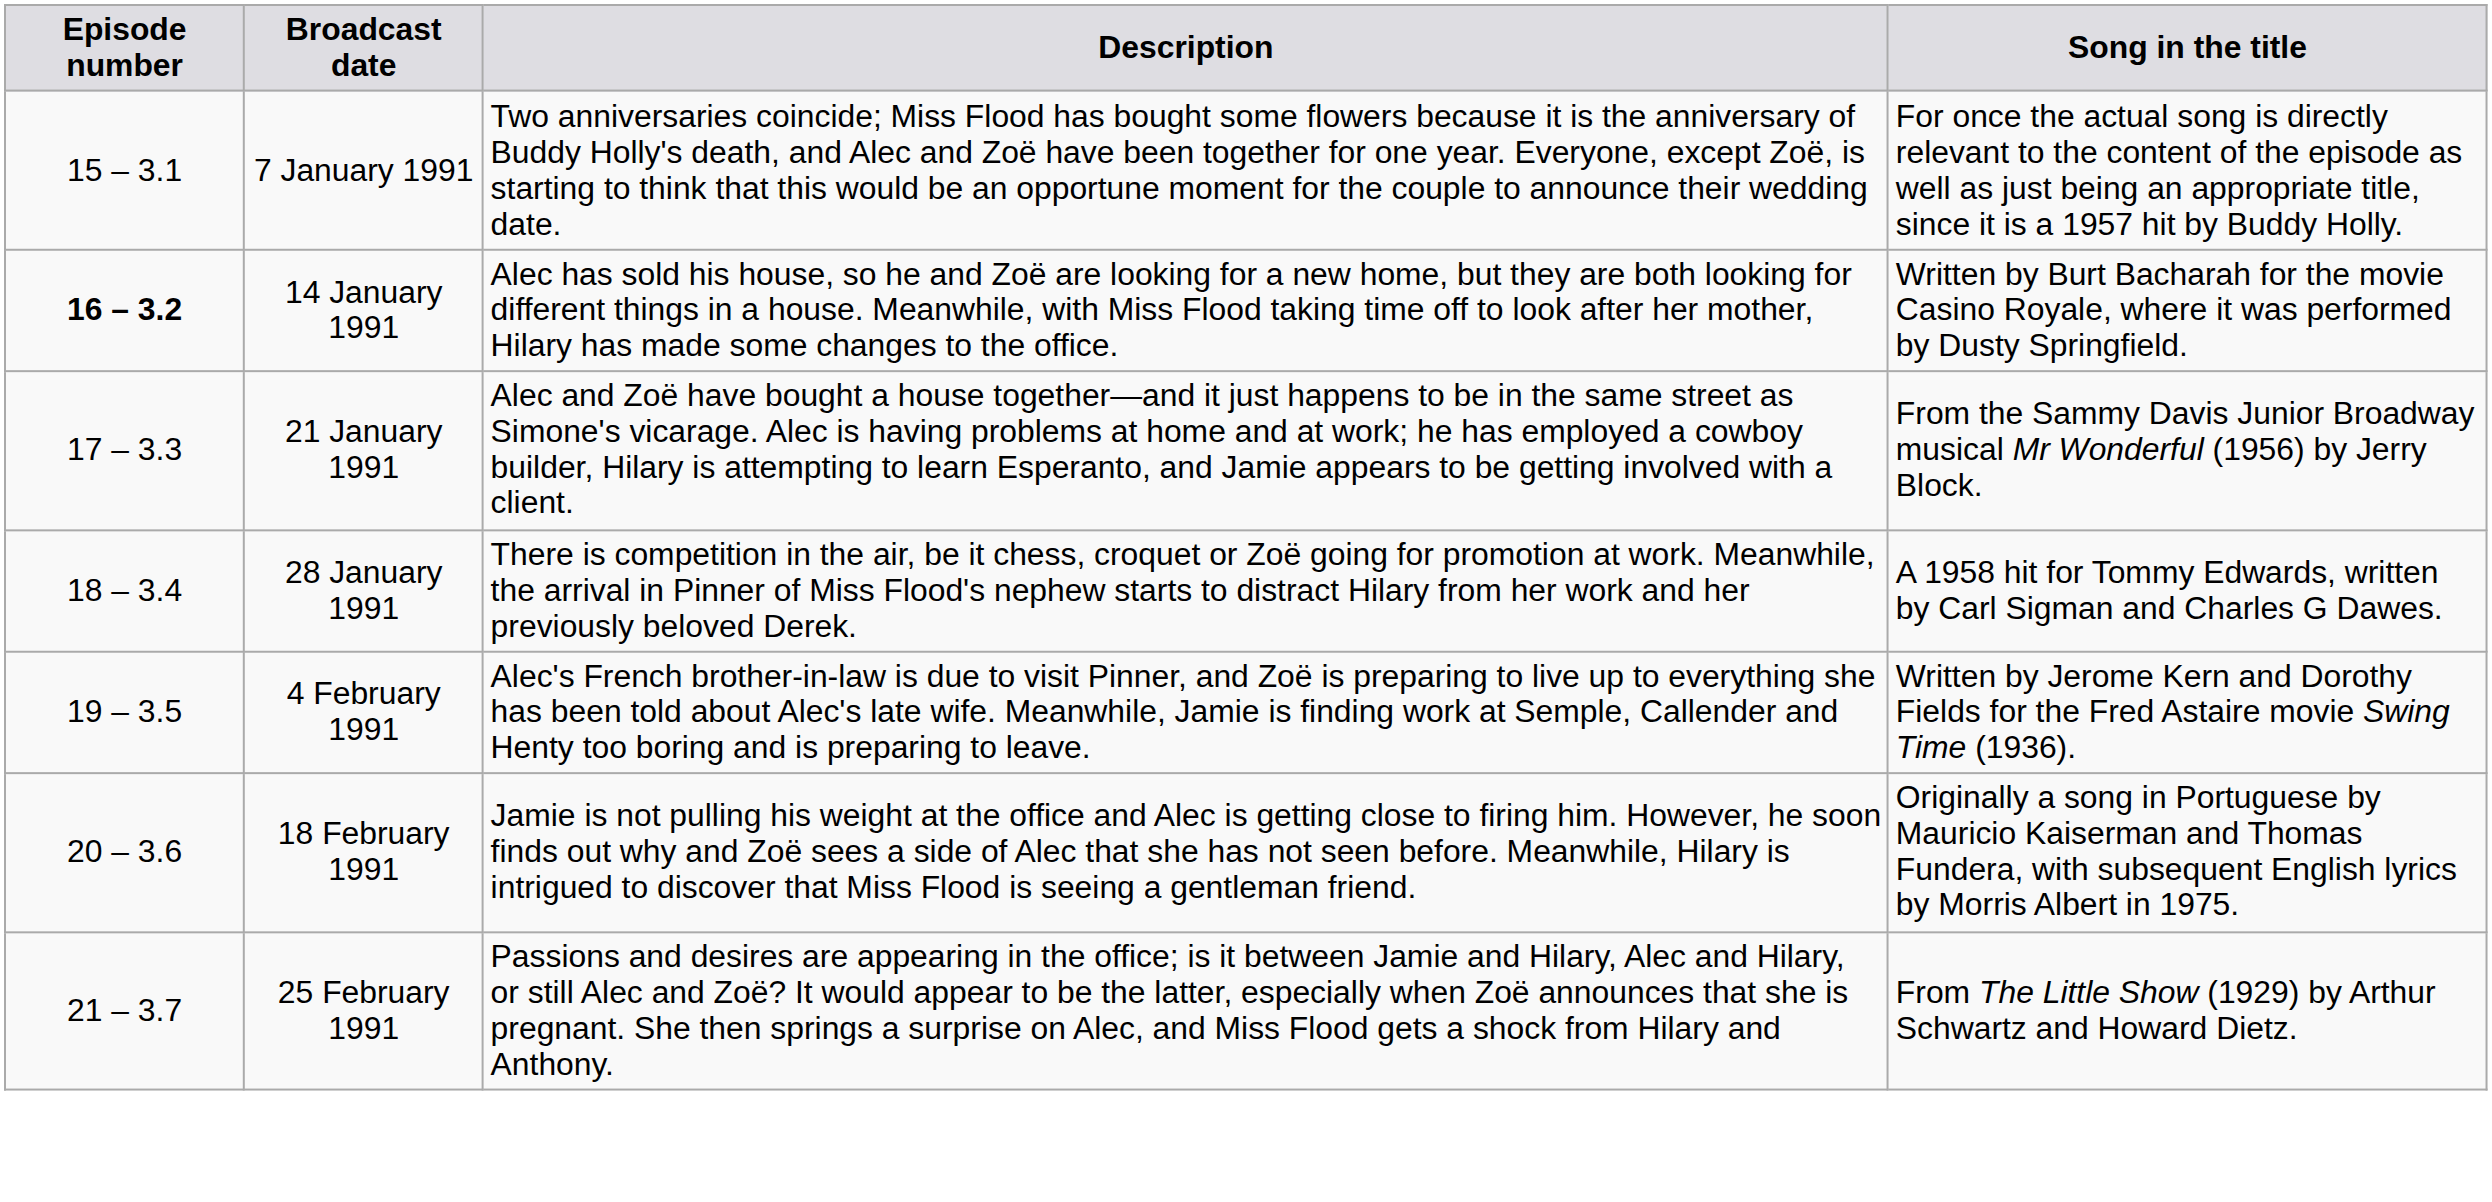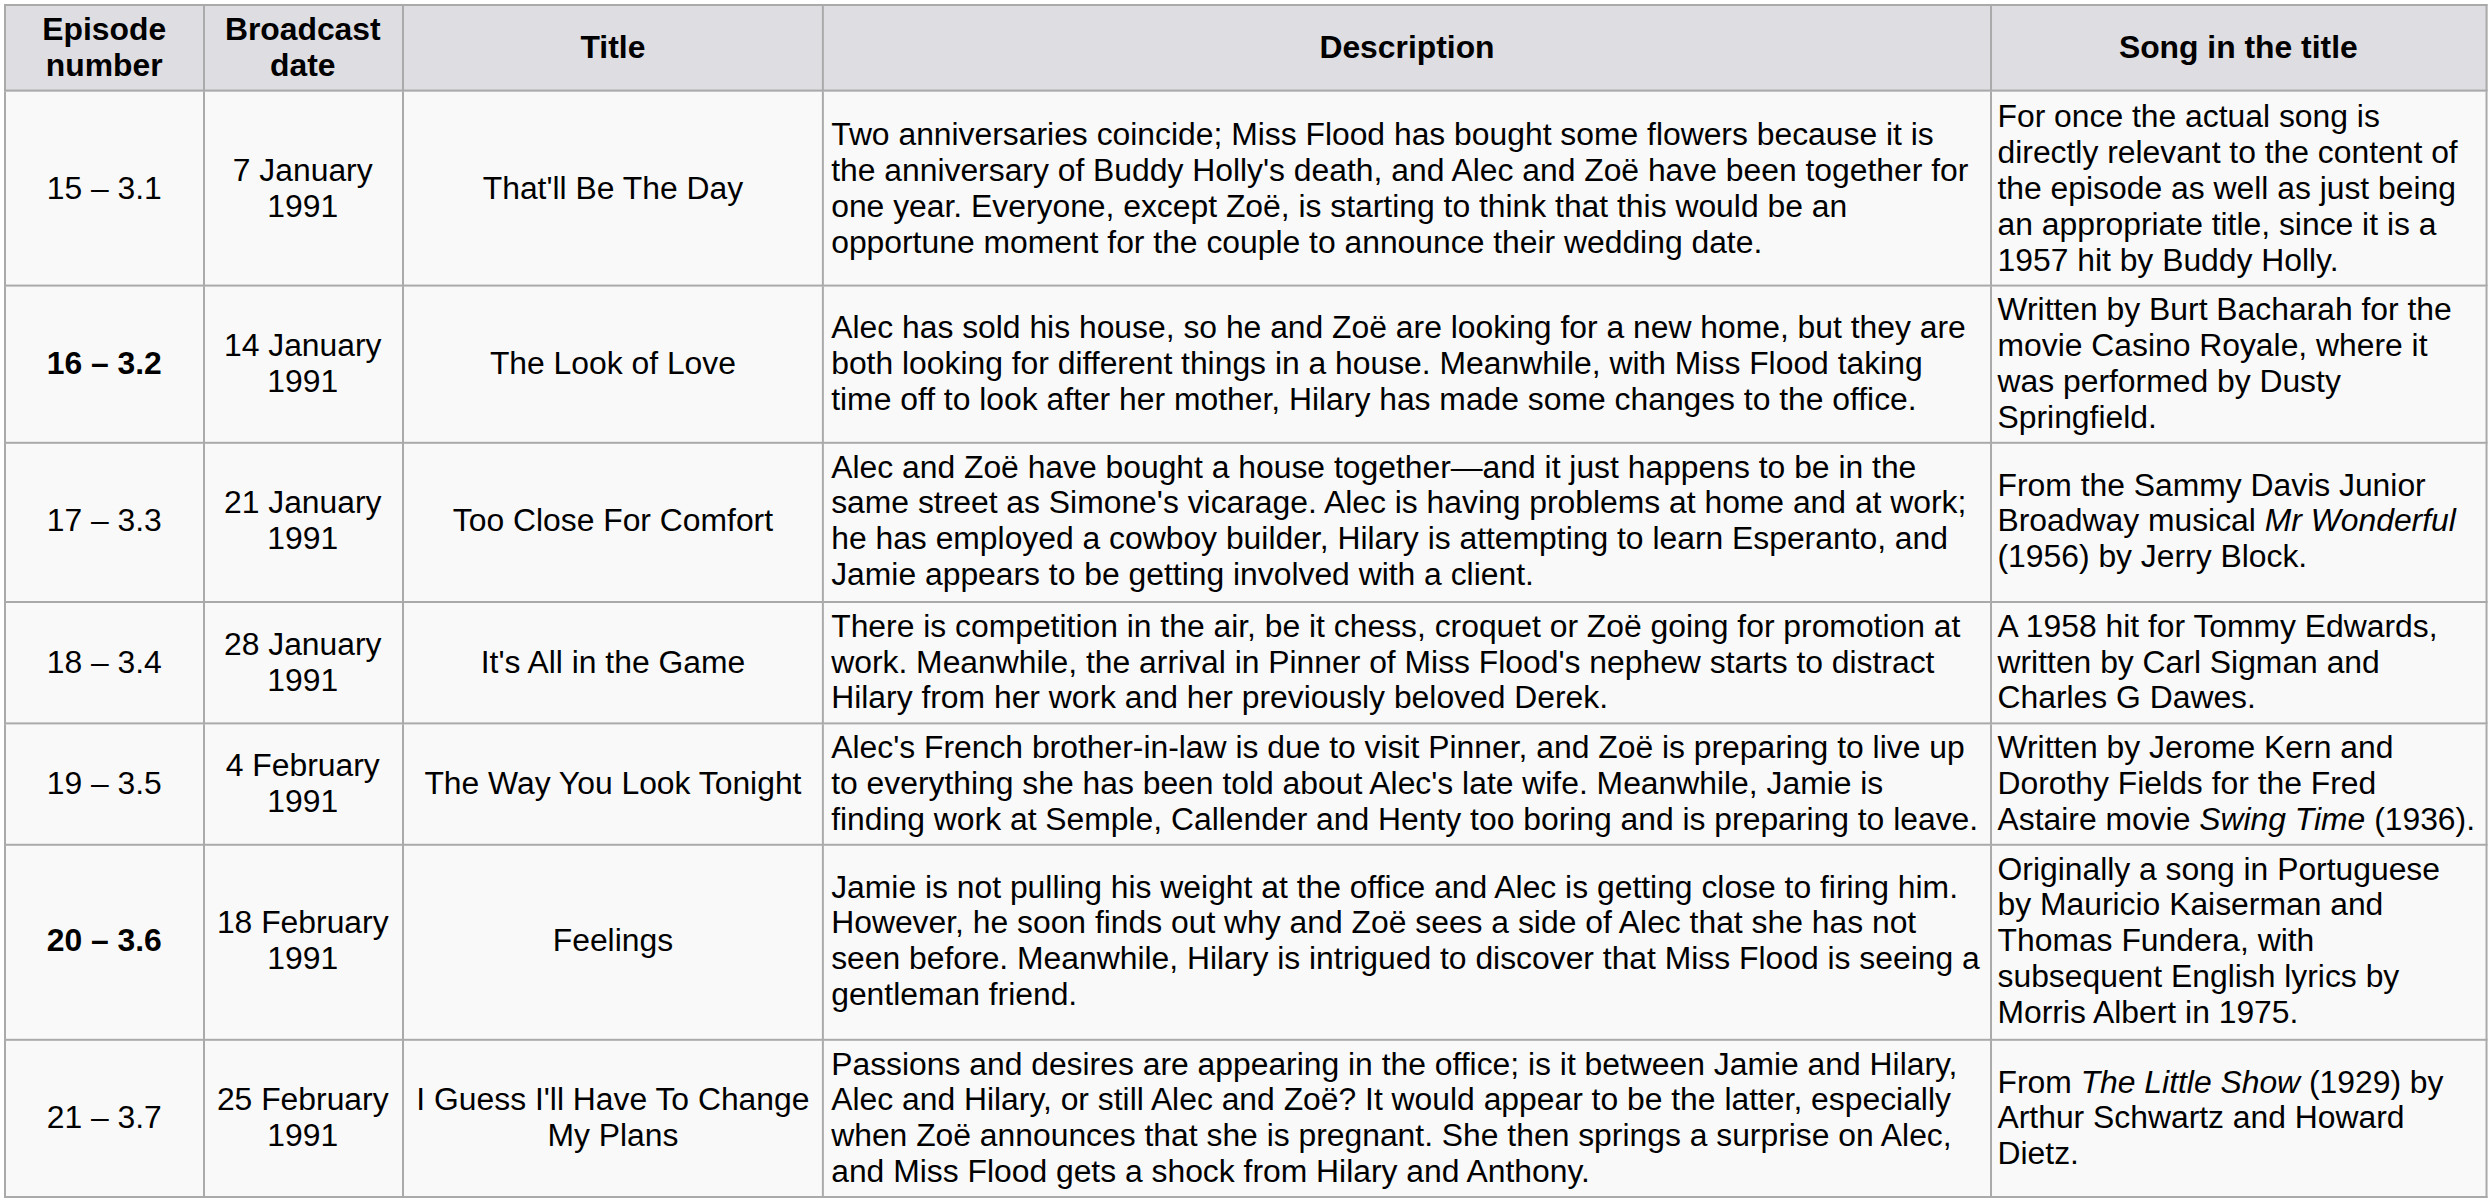+ column: Title | That'll Be The Day | The Look of Love | Too Close For Comfort | It's All in the Game | The Way You Look Tonight | Feelings | I Guess I'll Have To Change My Plans
18 February 1991 | Episode number: normal -> bold
